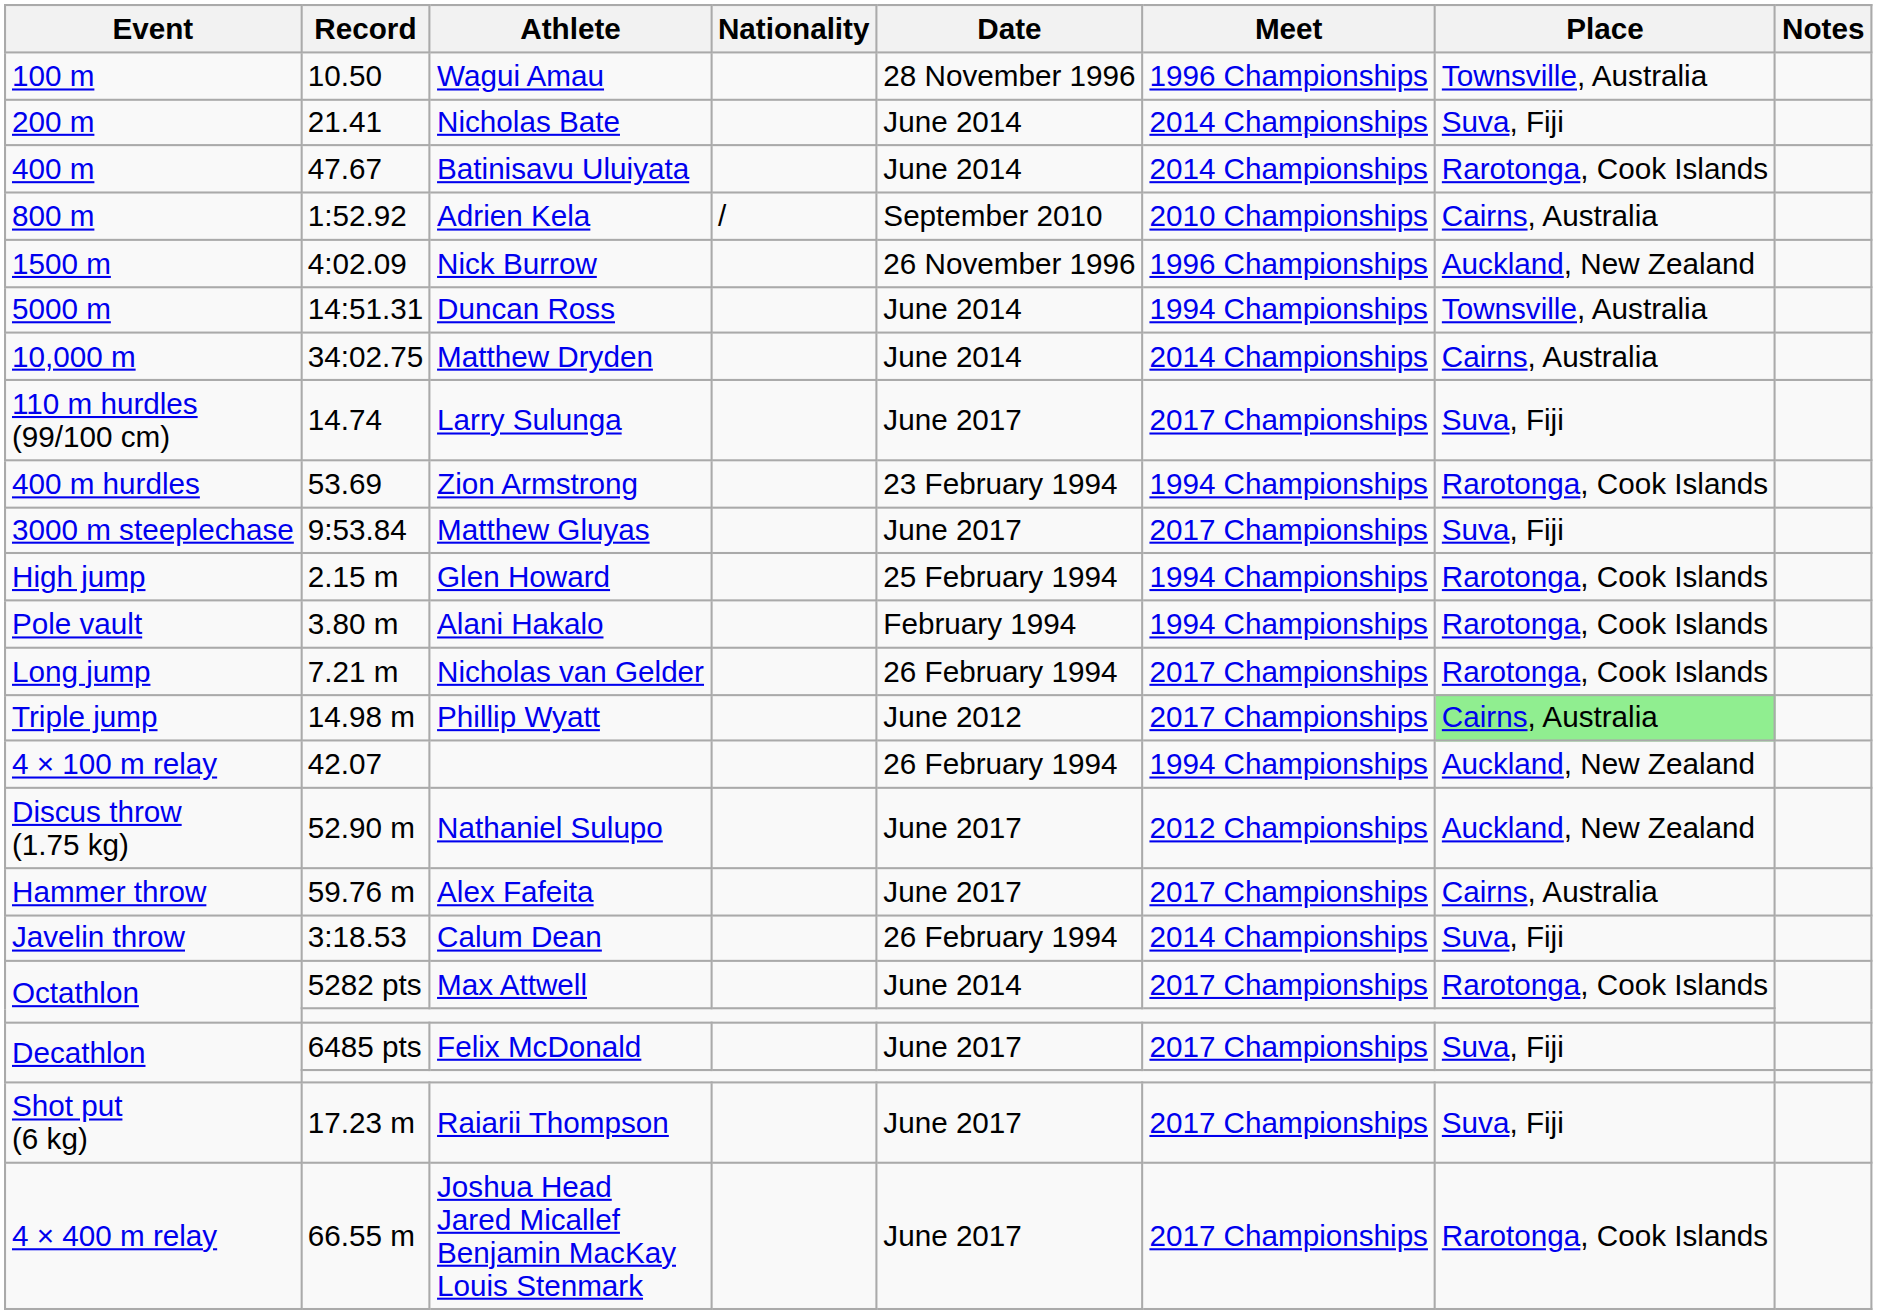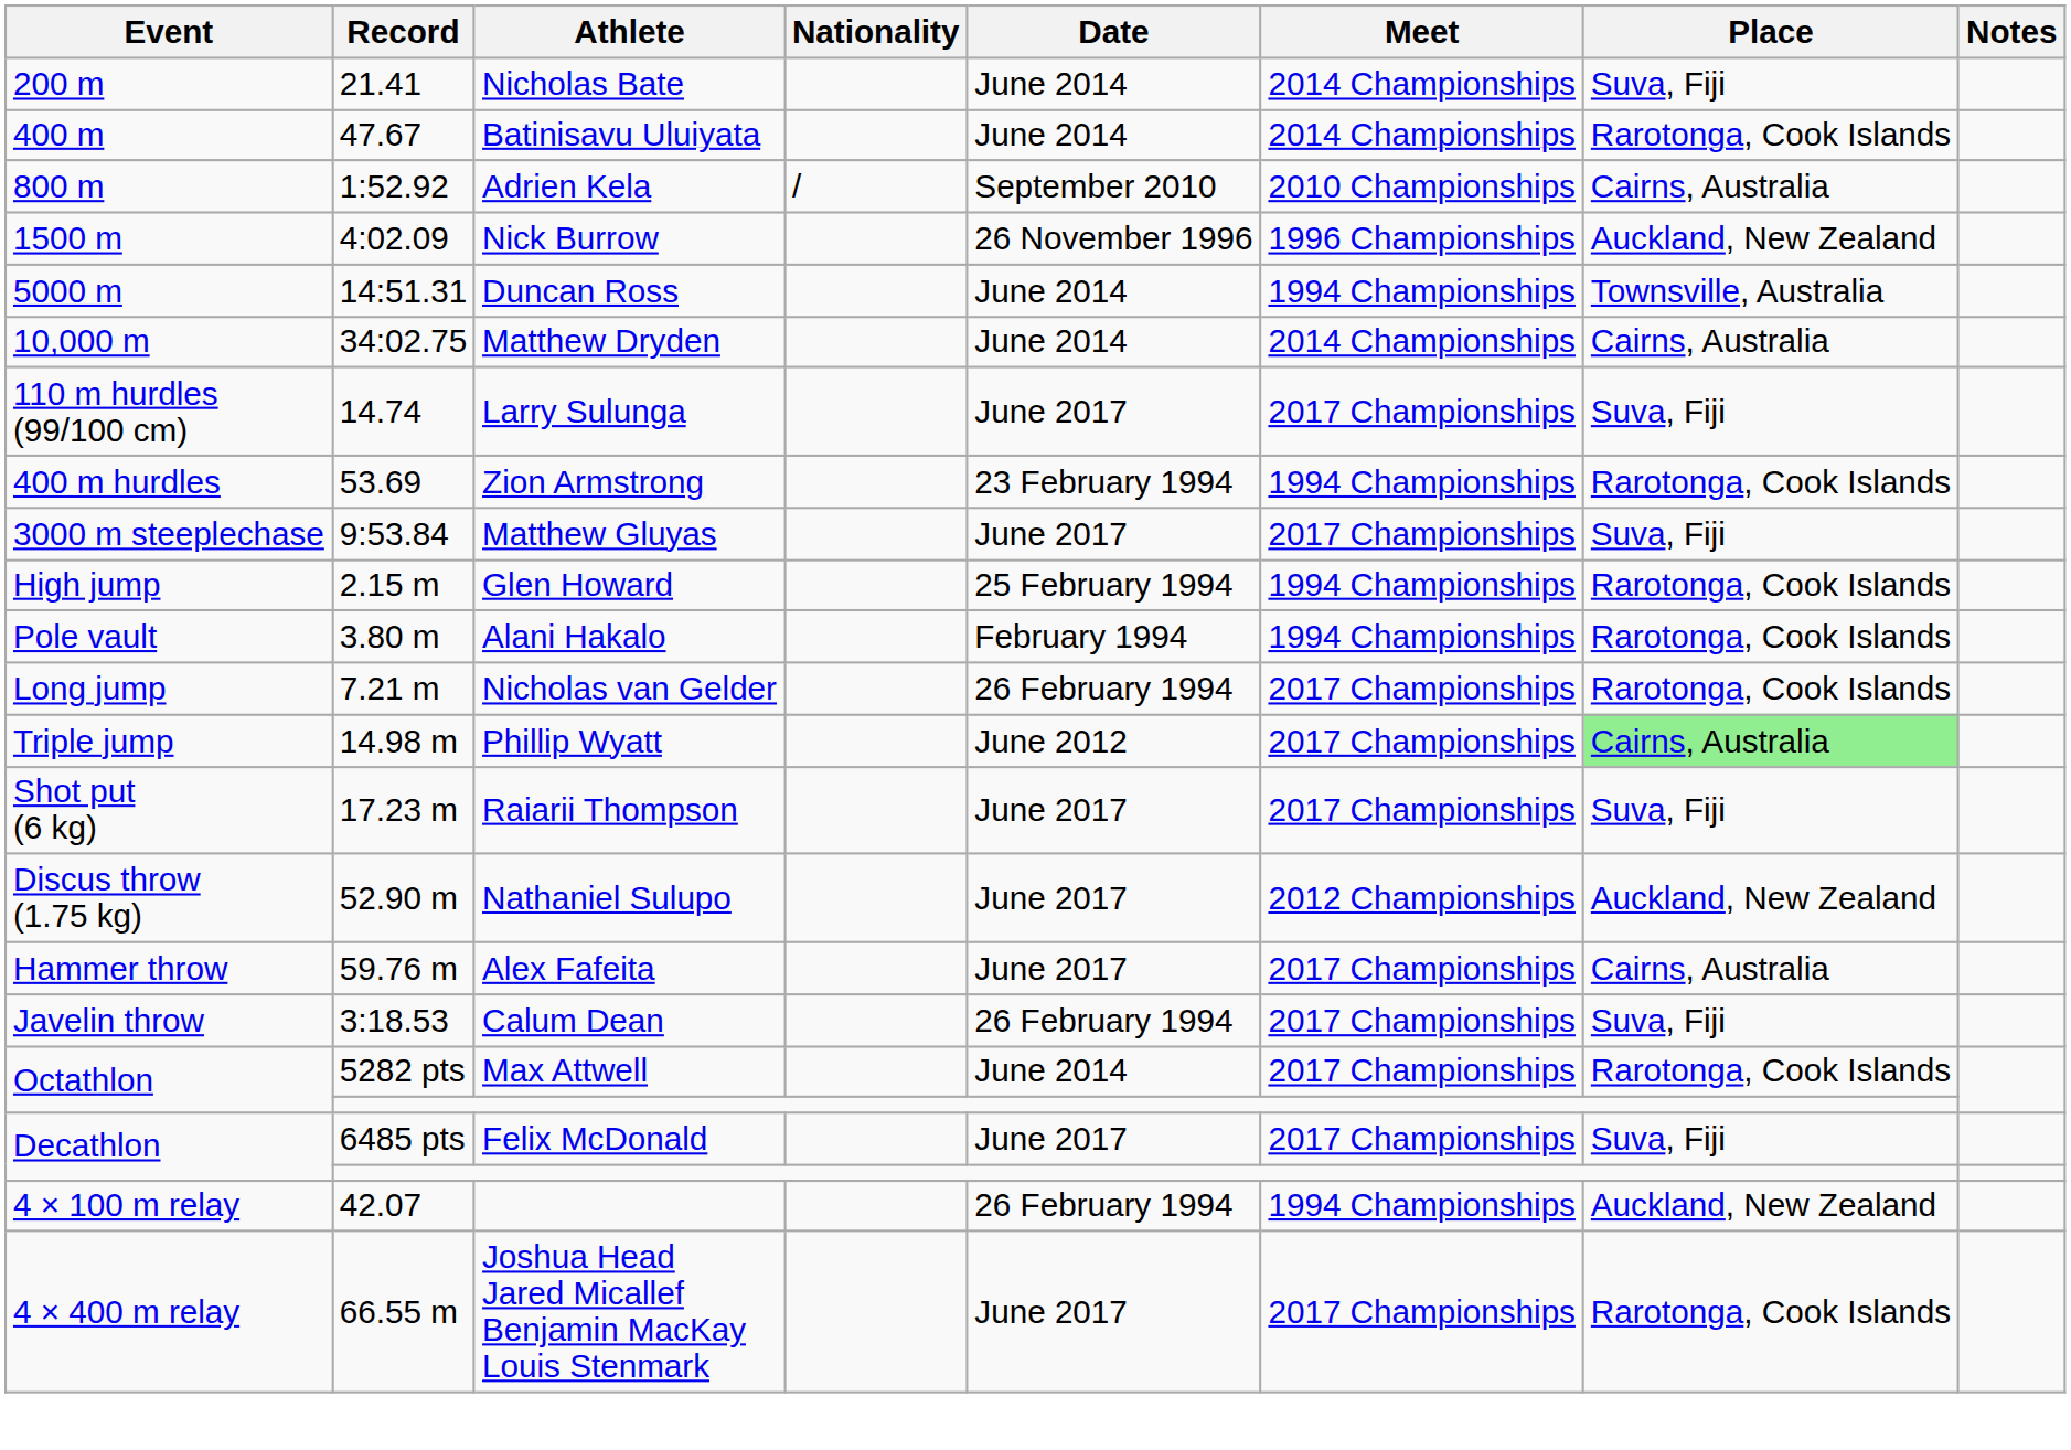- row: 100 m | 10.50 | Wagui Amau | 28 November 1996 | 1996 Championships | Townsville, Australia
rows swapped: Shot put (6 kg) <-> 4 × 100 m relay
Javelin throw | Meet: 2014 Championships -> 2017 Championships
